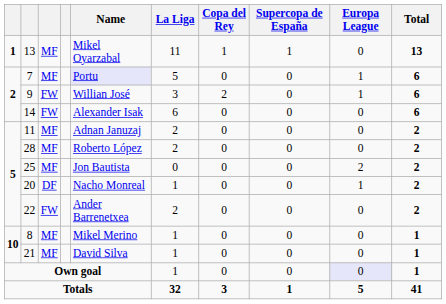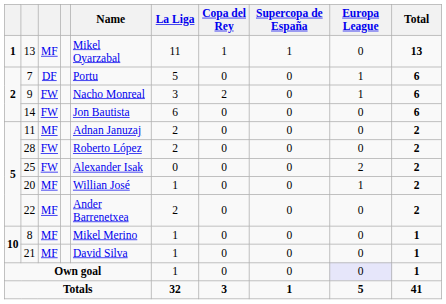7 | column 3: MF -> DF
7 | Name: lavender background -> no background
9 | Name: Willian José -> Nacho Monreal
14 | Name: Alexander Isak -> Jon Bautista
28 | column 3: MF -> FW
25 | column 3: MF -> FW
25 | Name: Jon Bautista -> Alexander Isak
20 | column 3: DF -> MF
20 | Name: Nacho Monreal -> Willian José
22 | column 3: FW -> MF
